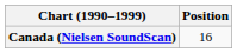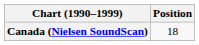Canada (Nielsen SoundScan) | Position: 16 -> 18
